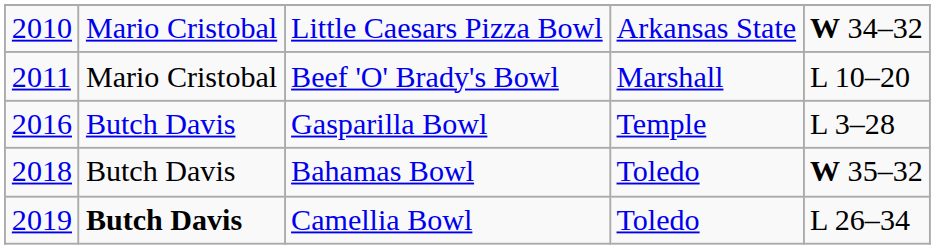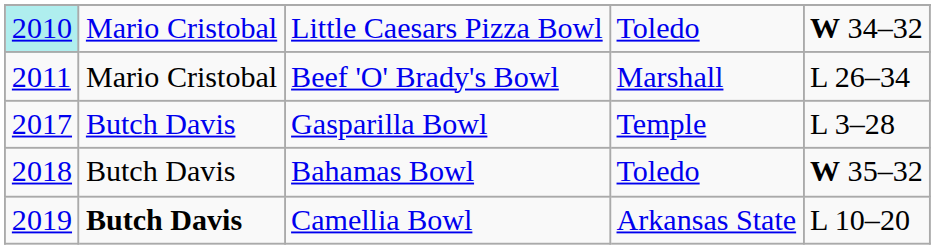Little Caesars Pizza Bowl | column 1: no background -> paleturquoise background
Little Caesars Pizza Bowl | column 4: Arkansas State -> Toledo
Beef 'O' Brady's Bowl | column 5: L 10–20 -> L 26–34
Gasparilla Bowl | column 1: 2016 -> 2017
Camellia Bowl | column 4: Toledo -> Arkansas State
Camellia Bowl | column 5: L 26–34 -> L 10–20
